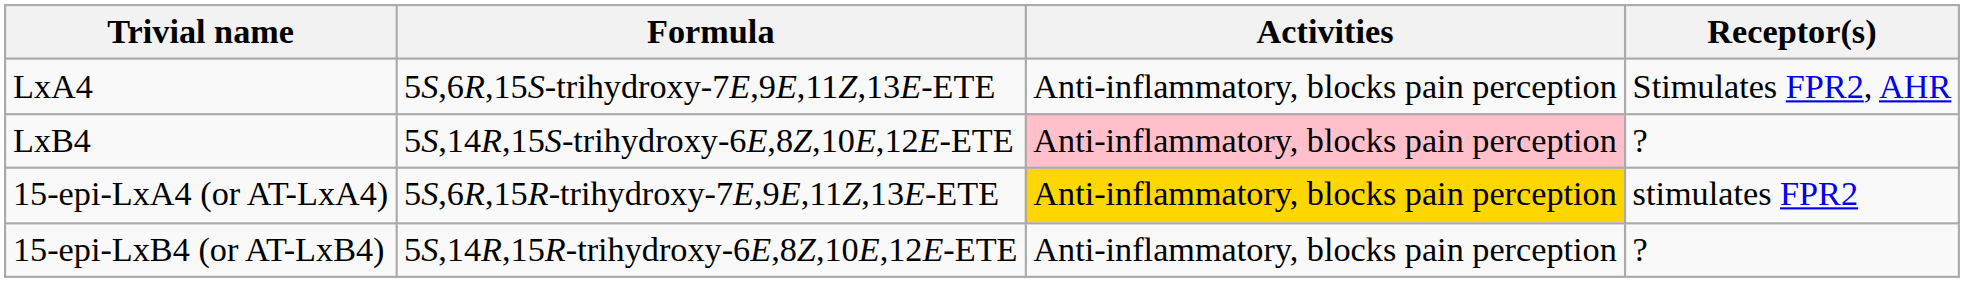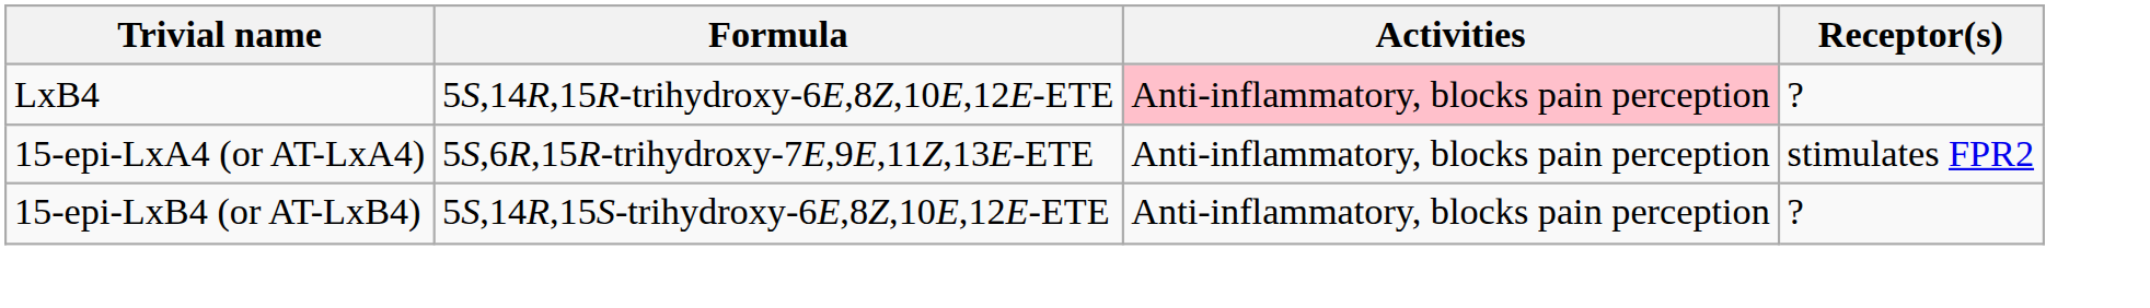- row: LxA4 | 5S,6R,15S-trihydroxy-7E,9E,11Z,13E-ETE | Anti-inflammatory, blocks pain perception | Stimulates FPR2, AHR
LxB4 | Formula: 5S,14R,15S-trihydroxy-6E,8Z,10E,12E-ETE -> 5S,14R,15R-trihydroxy-6E,8Z,10E,12E-ETE
15-epi-LxA4 (or AT-LxA4) | Activities: gold background -> no background
15-epi-LxB4 (or AT-LxB4) | Formula: 5S,14R,15R-trihydroxy-6E,8Z,10E,12E-ETE -> 5S,14R,15S-trihydroxy-6E,8Z,10E,12E-ETE
